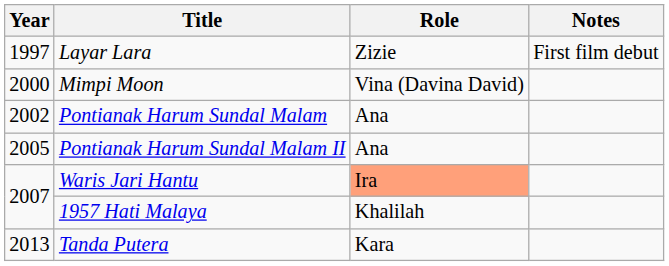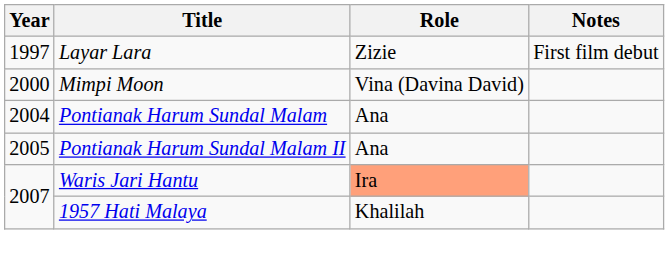Pontianak Harum Sundal Malam | Year: 2002 -> 2004
- row: 2013 | Tanda Putera | Kara
